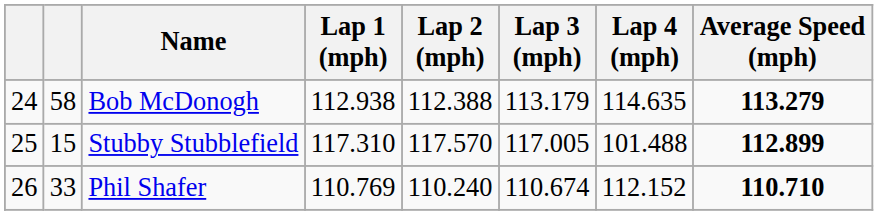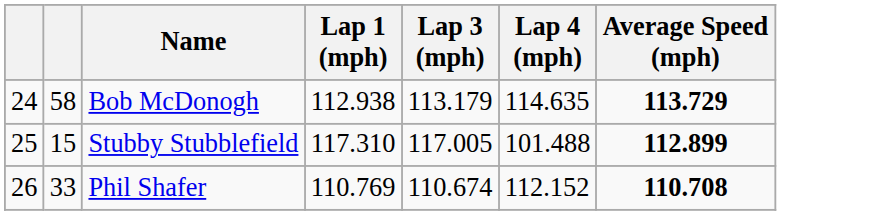- column: Lap 2 (mph) | 112.388 | 117.570 | 110.240
Bob McDonogh | Average Speed (mph): 113.279 -> 113.729
Phil Shafer | Average Speed (mph): 110.710 -> 110.708
